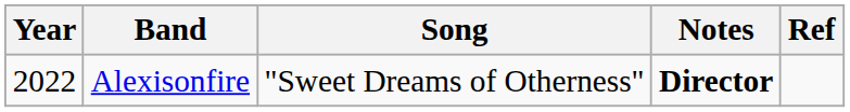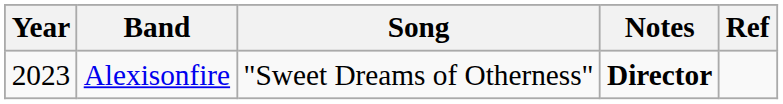Alexisonfire | Year: 2022 -> 2023
